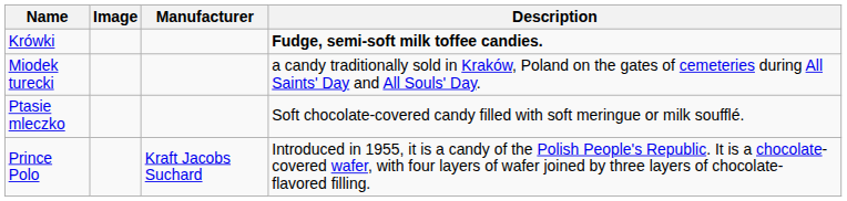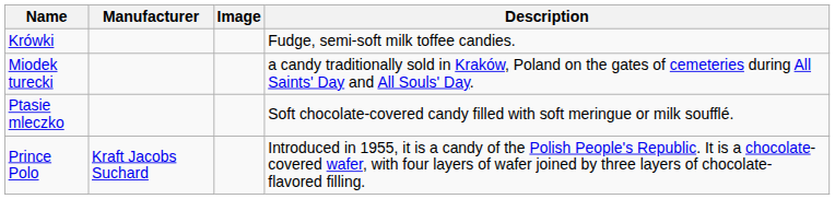columns swapped: Manufacturer <-> Image
Krówki | Description: bold -> normal
